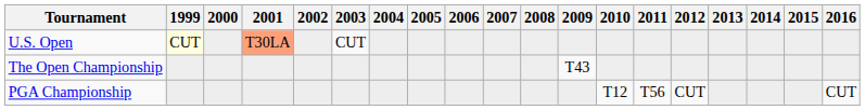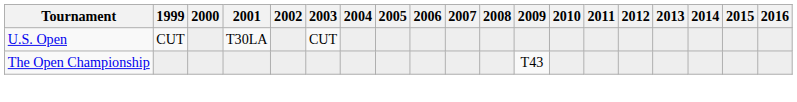U.S. Open | 1999: lightyellow background -> no background
U.S. Open | 2001: lightsalmon background -> no background
- row: PGA Championship | T12 | T56 | CUT | CUT
